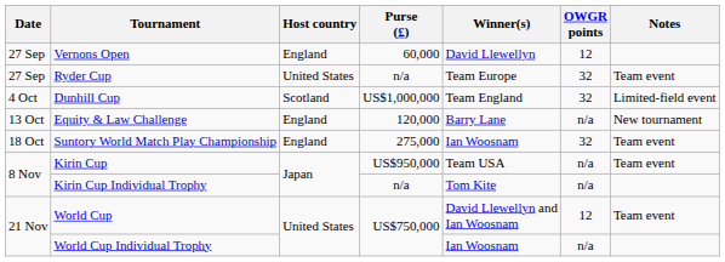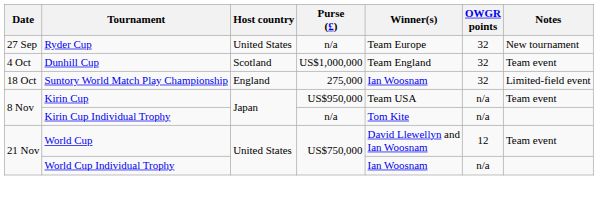- row: 27 Sep | Vernons Open | England | 60,000 | David Llewellyn | 12
Ryder Cup | Notes: Team event -> New tournament
Dunhill Cup | Notes: Limited-field event -> Team event
- row: 13 Oct | Equity & Law Challenge | England | 120,000 | Barry Lane | n/a | New tournament
Suntory World Match Play Championship | Notes: Team event -> Limited-field event
